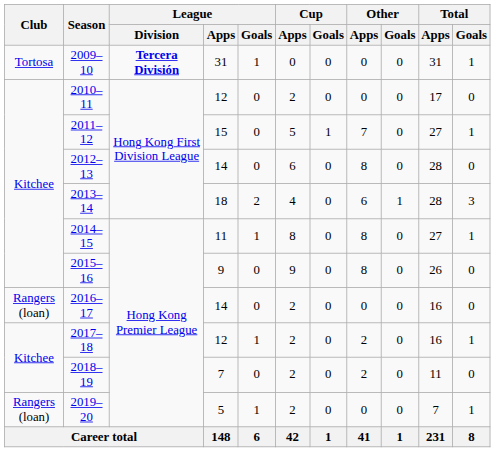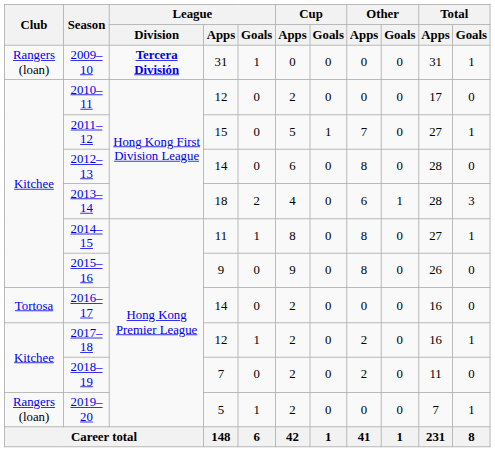2009–10 | Club: Tortosa -> Rangers (loan)
2016–17 | Club: Rangers (loan) -> Tortosa
